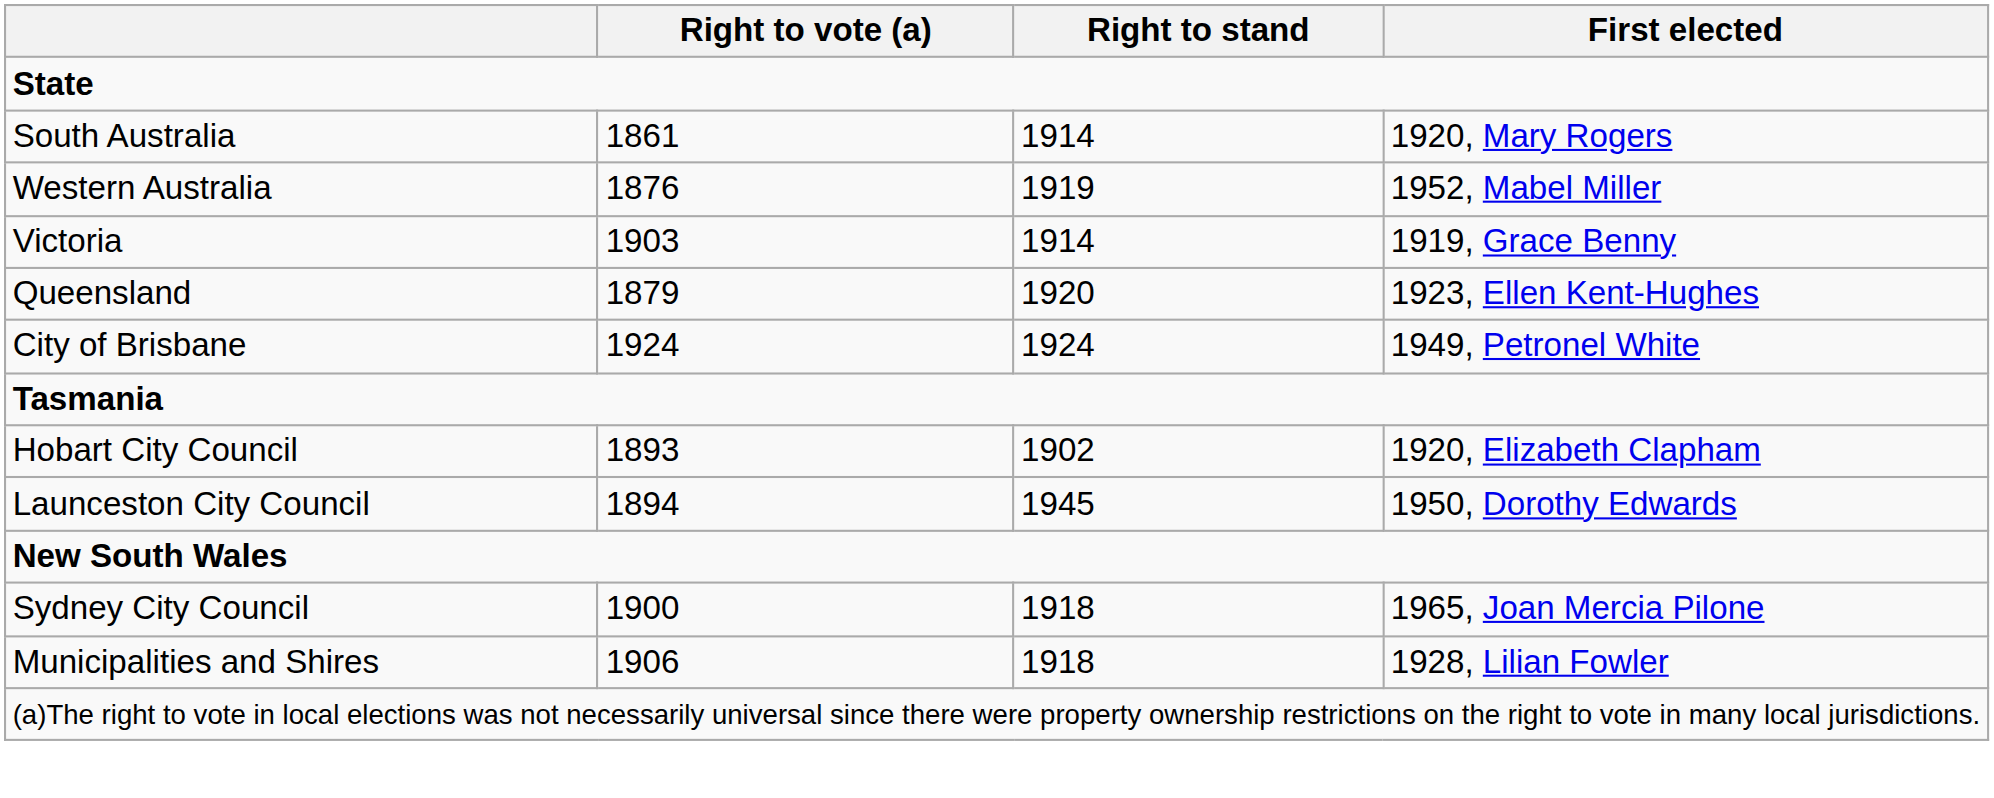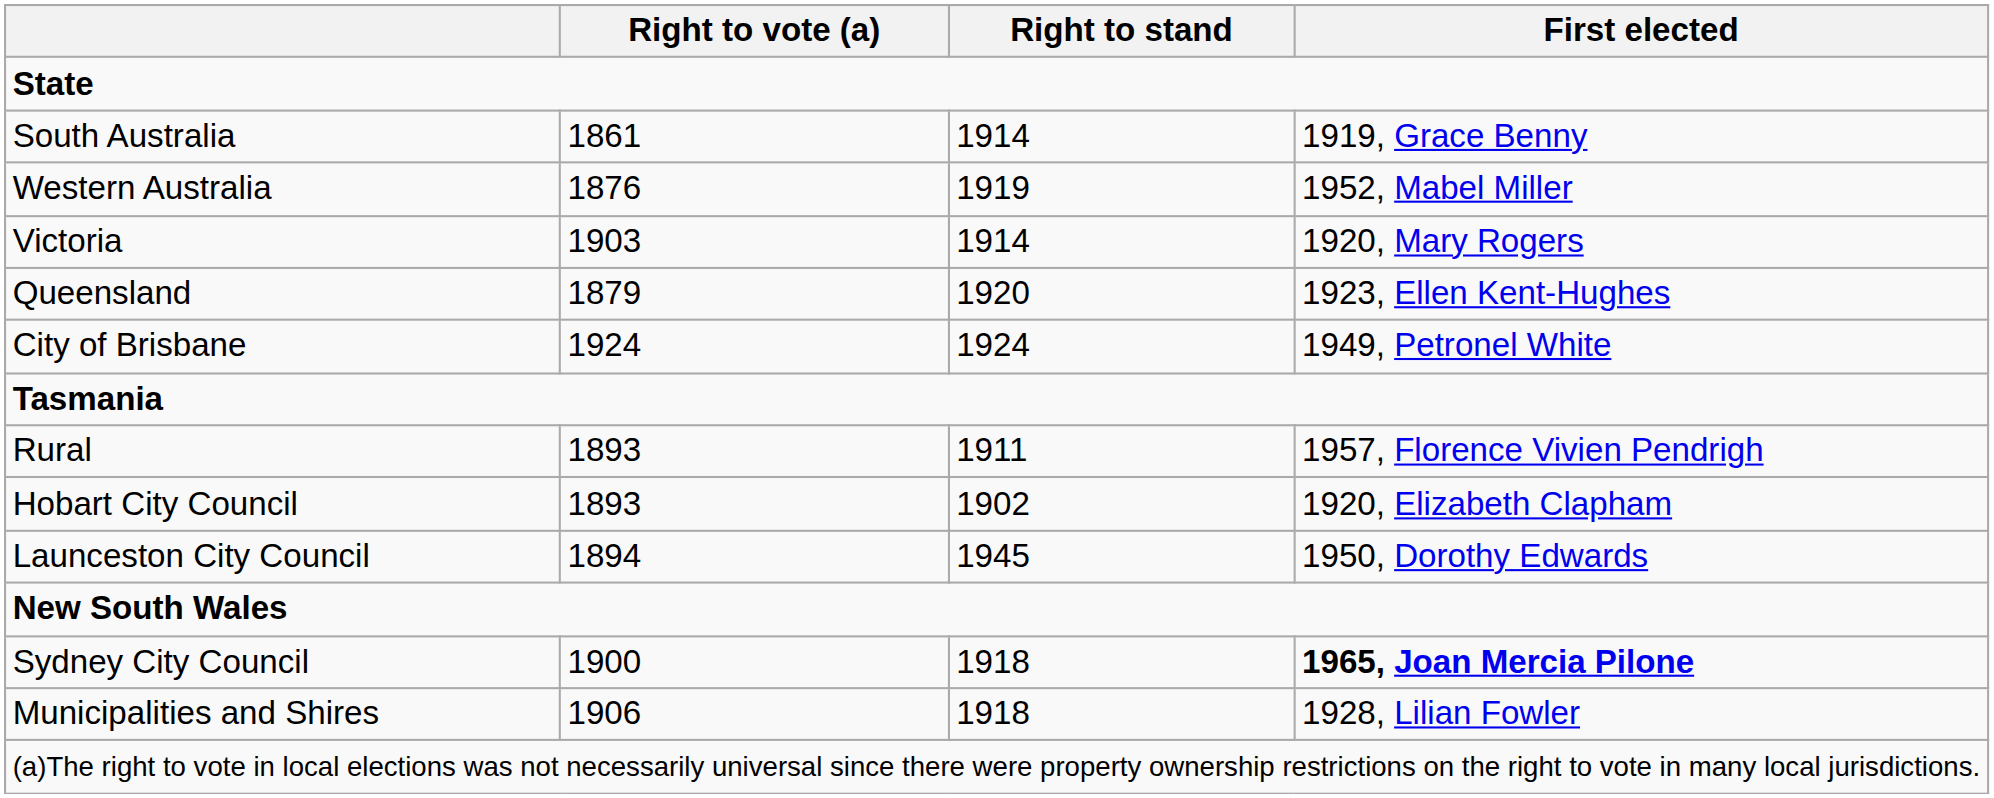South Australia | First elected: 1920, Mary Rogers -> 1919, Grace Benny
Victoria | First elected: 1919, Grace Benny -> 1920, Mary Rogers
+ row: Rural | 1893 | 1911 | 1957, Florence Vivien Pendrigh
Sydney City Council | First elected: normal -> bold
